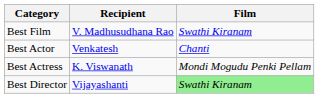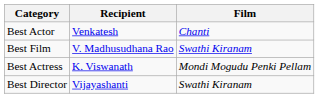rows swapped: Best Film <-> Best Actor
Best Director | Film: lightgreen background -> no background
